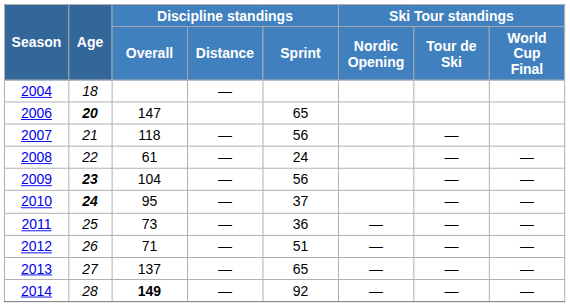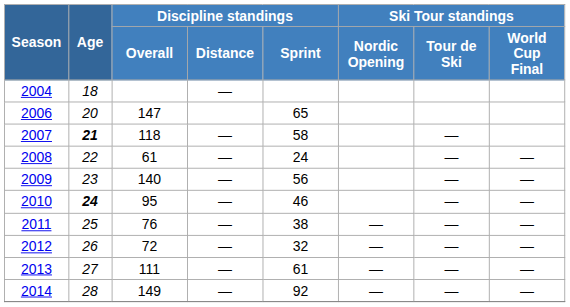2006 | Age: bold -> normal
2007 | Age: normal -> bold
2007 | Discipline standings / Sprint: 56 -> 58
2009 | Age: bold -> normal
2009 | Discipline standings / Overall: 104 -> 140
2010 | Discipline standings / Sprint: 37 -> 46
2011 | Discipline standings / Overall: 73 -> 76
2011 | Discipline standings / Sprint: 36 -> 38
2012 | Discipline standings / Overall: 71 -> 72
2012 | Discipline standings / Sprint: 51 -> 32
2013 | Discipline standings / Overall: 137 -> 111
2013 | Discipline standings / Sprint: 65 -> 61
2014 | Discipline standings / Overall: bold -> normal
